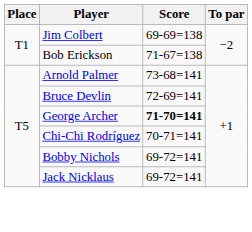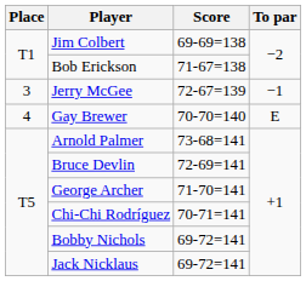+ row: 3 | Jerry McGee | 72-67=139 | −1
+ row: 4 | Gay Brewer | 70-70=140 | E
George Archer | Score: bold -> normal
